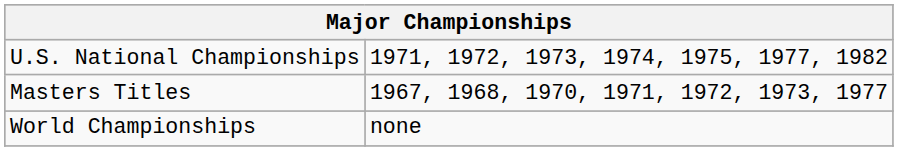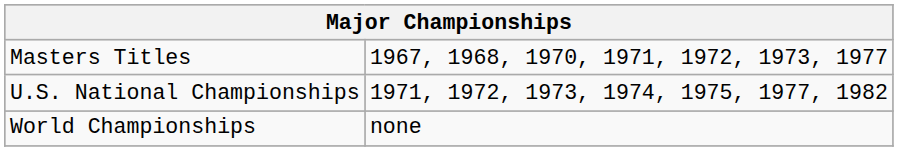rows swapped: Masters Titles <-> U.S. National Championships
